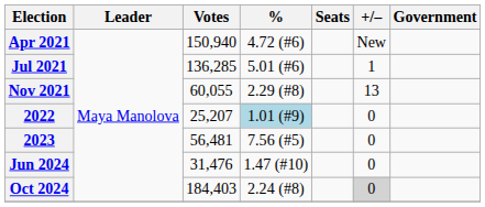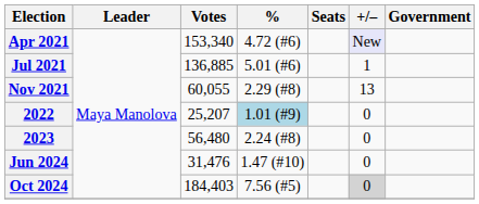Apr 2021 | Votes: 150,940 -> 153,340
Apr 2021 | +/–: no background -> lavender background
Jul 2021 | Votes: 136,285 -> 136,885
2023 | Votes: 56,481 -> 56,480
2023 | %: 7.56 (#5) -> 2.24 (#8)
Oct 2024 | %: 2.24 (#8) -> 7.56 (#5)
